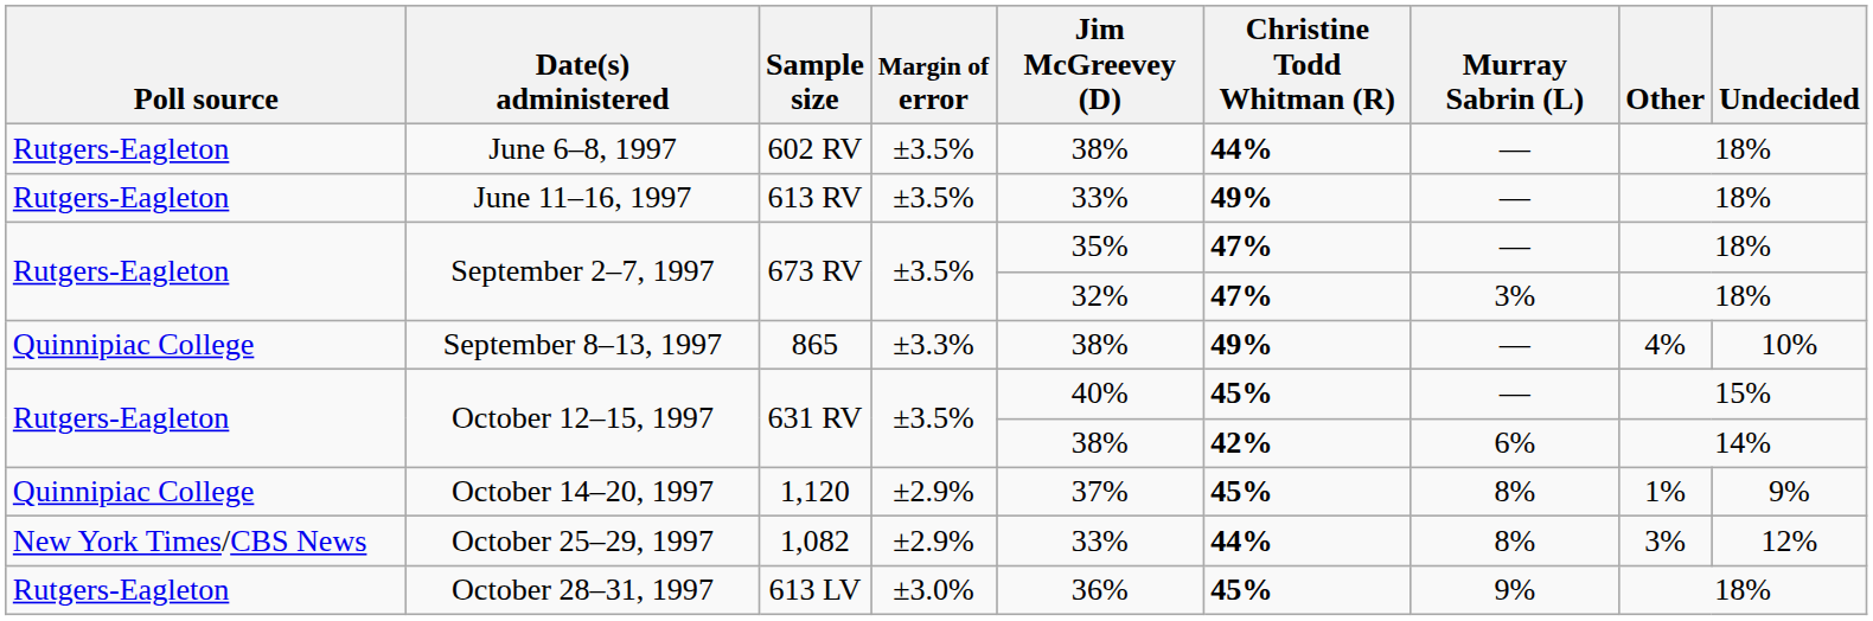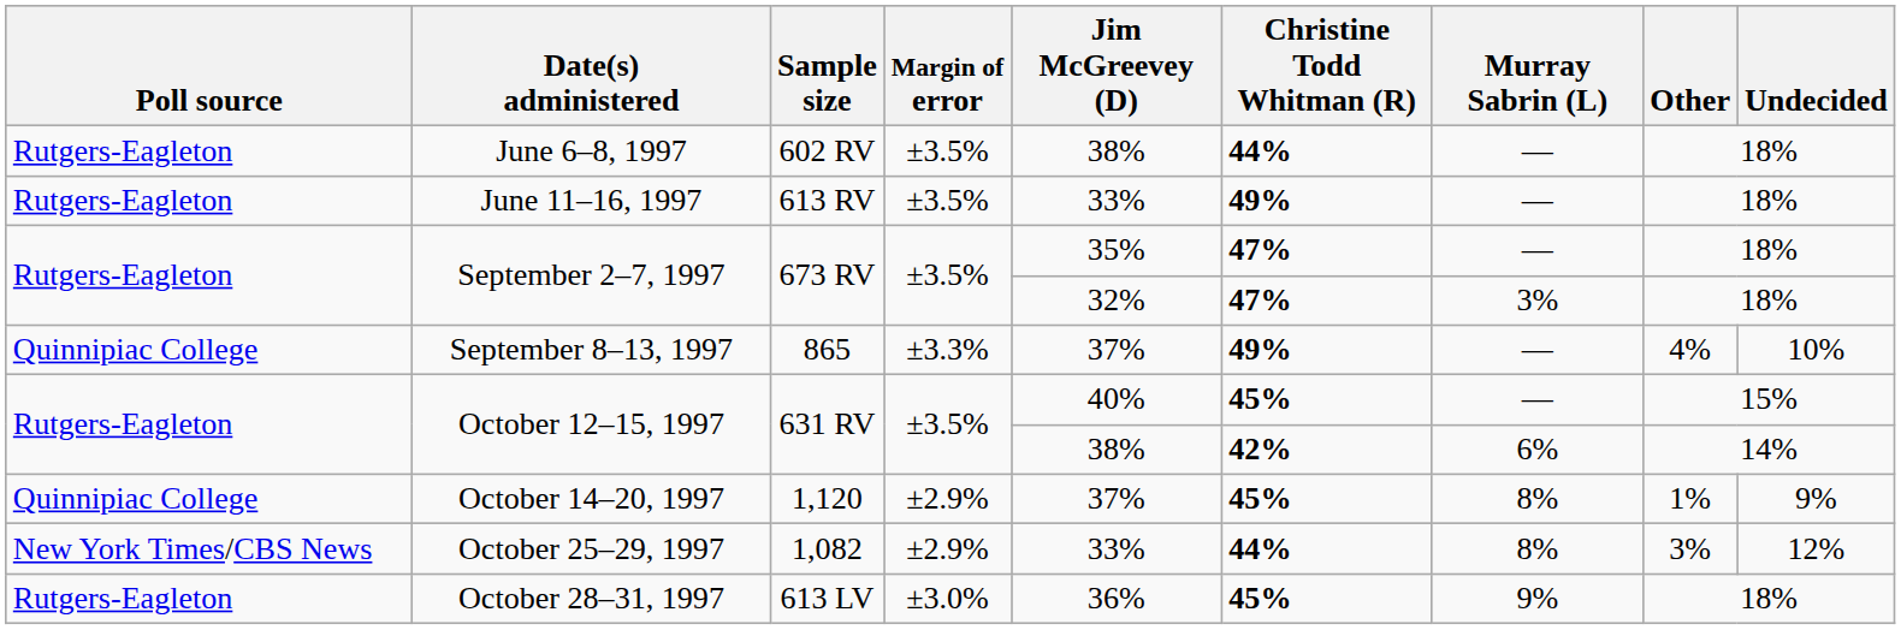September 8–13, 1997 | Jim McGreevey (D): 38% -> 37%
